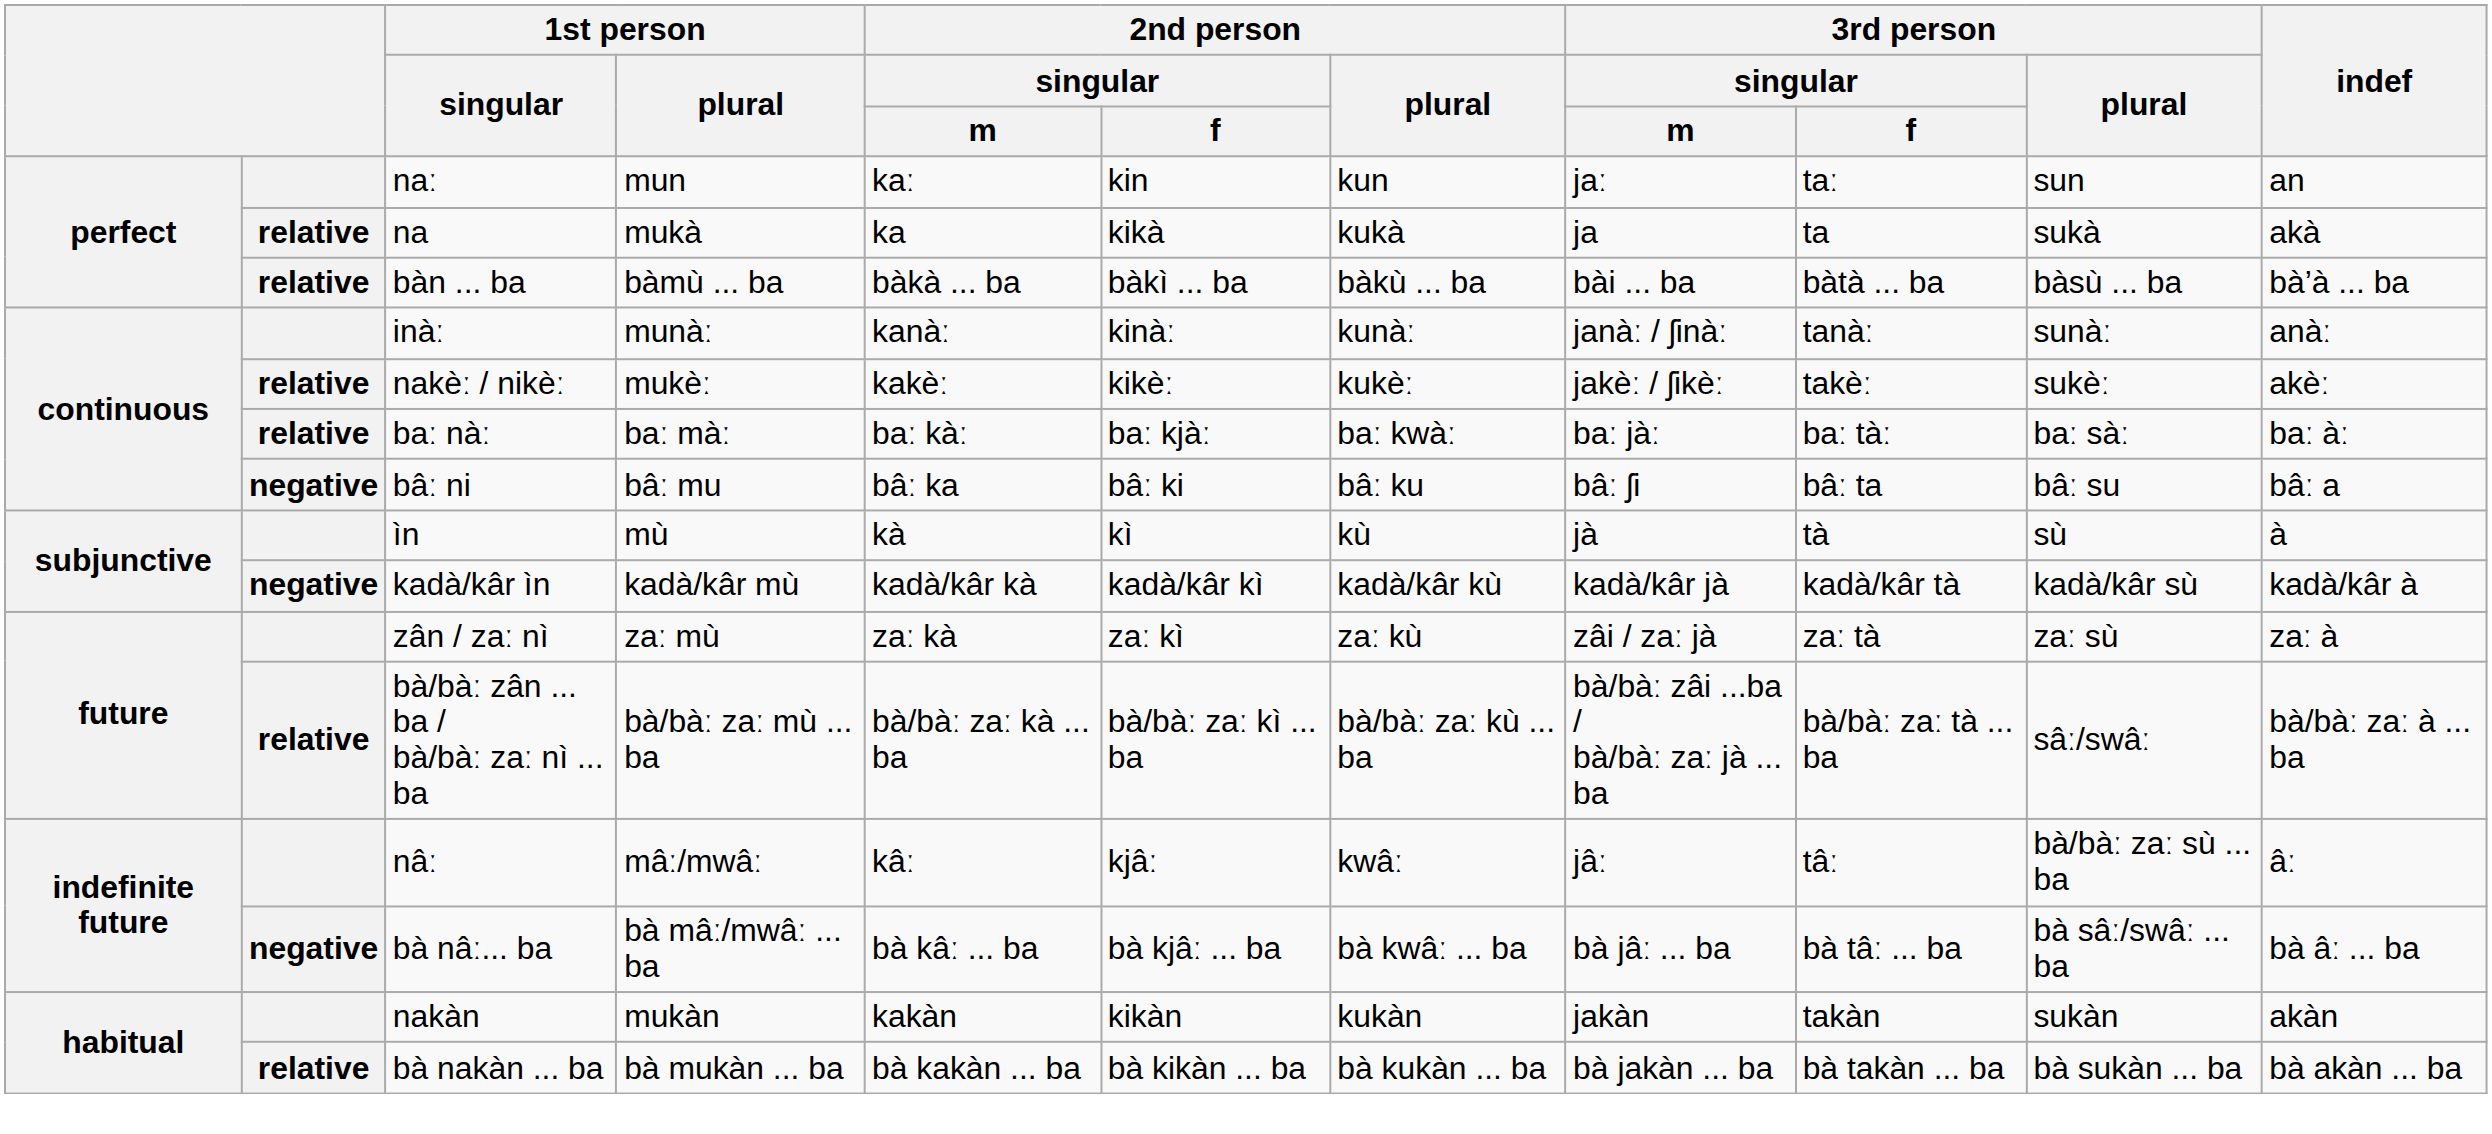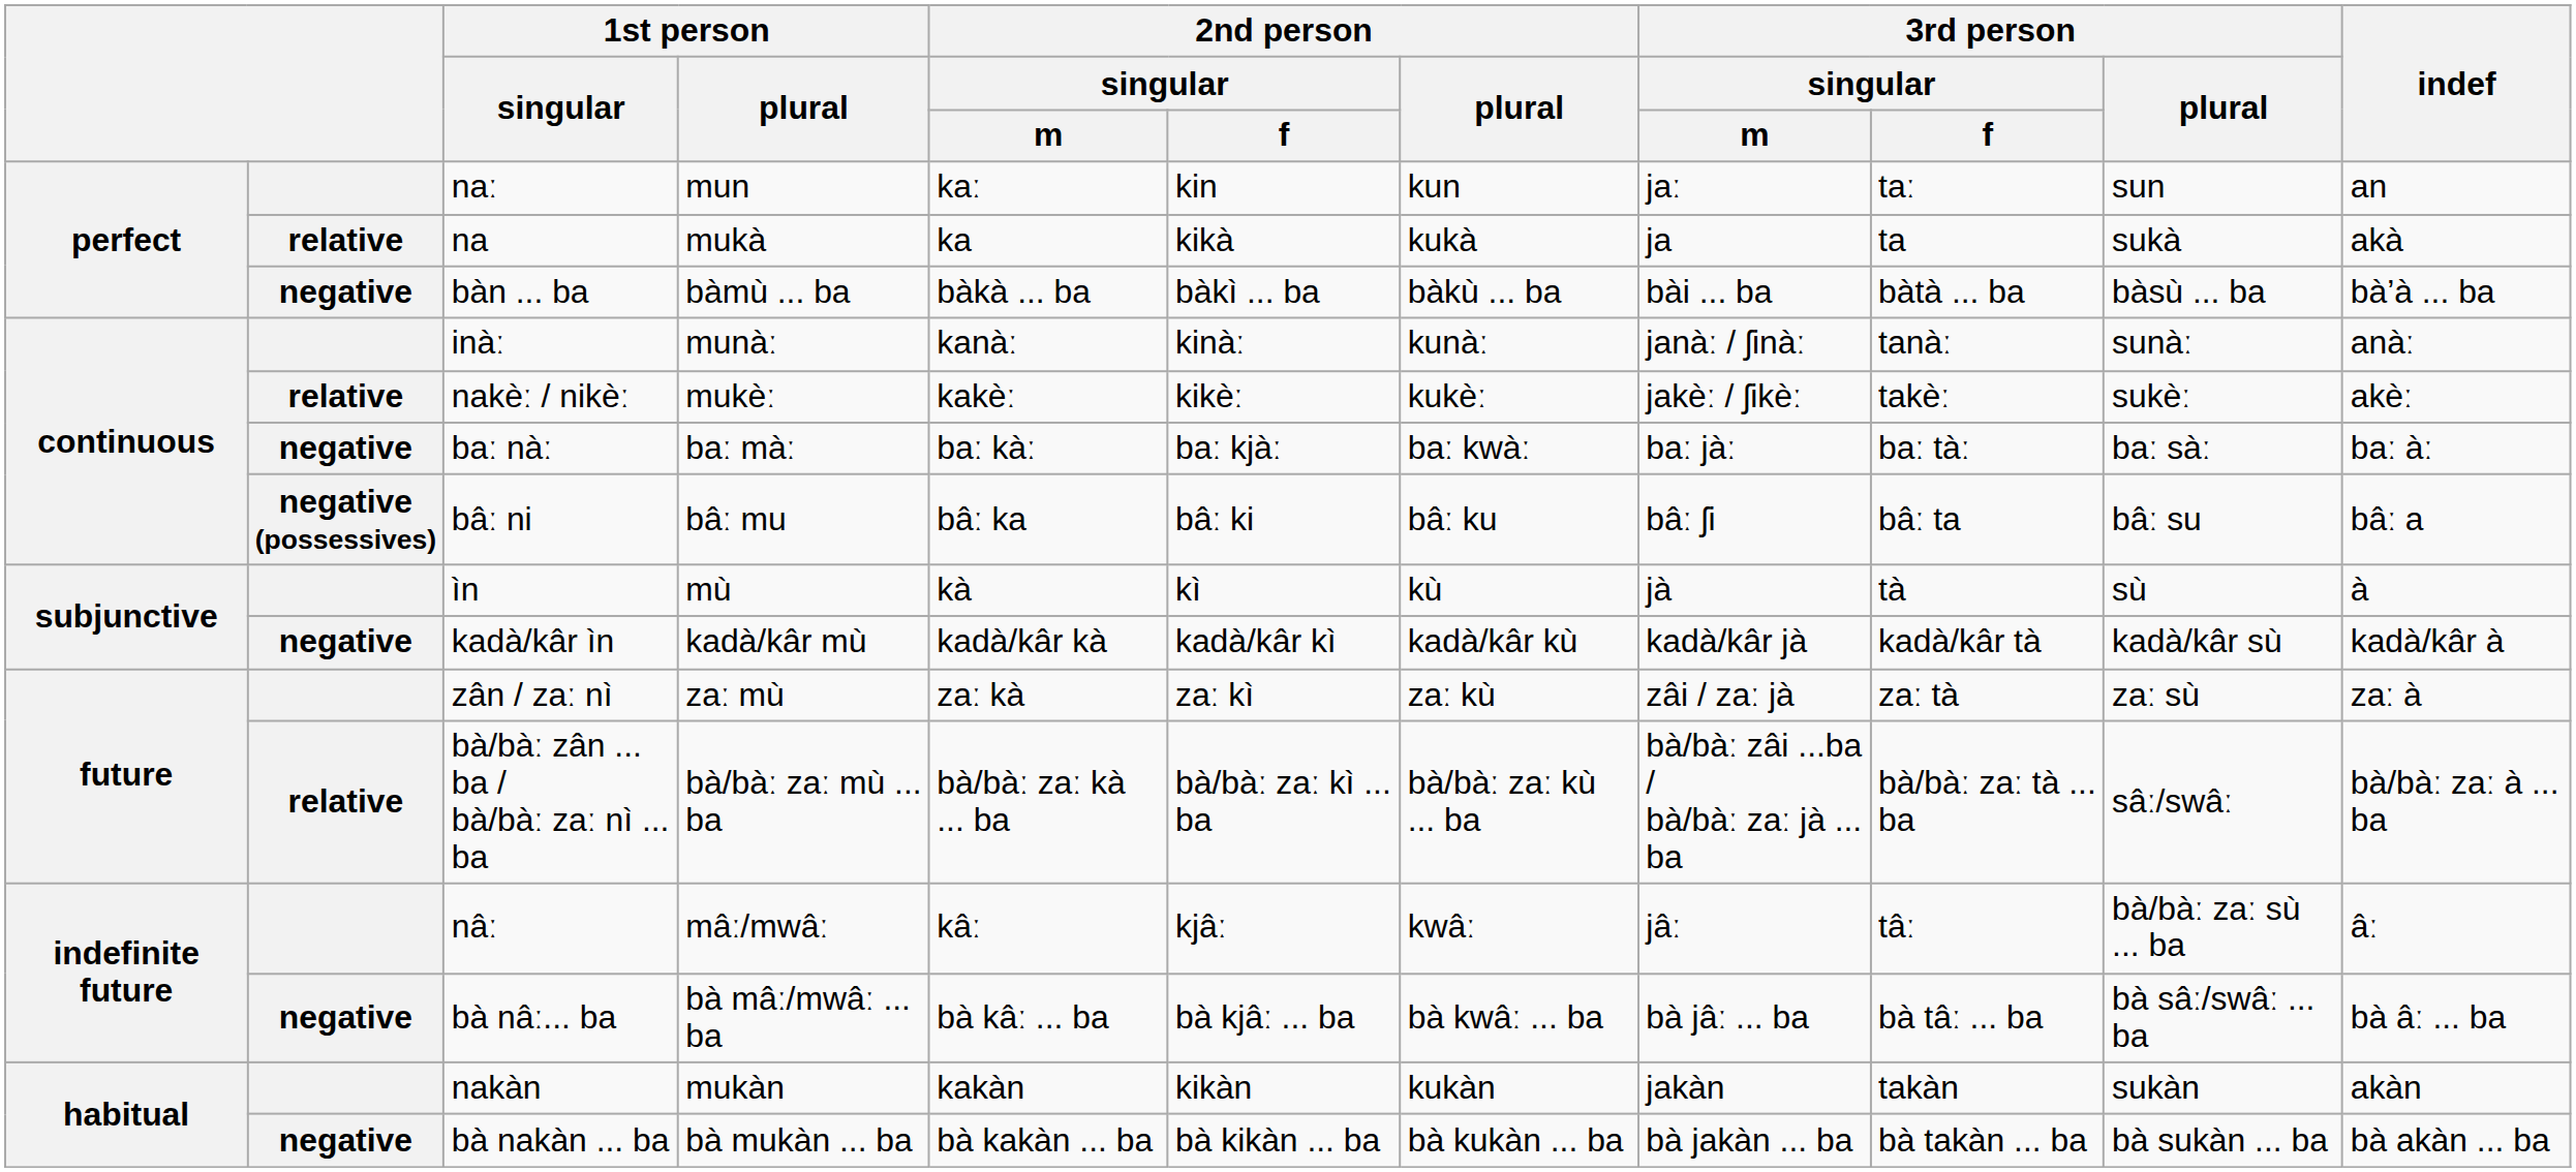bàn ... ba | column 2: relative -> negative
baː nàː | column 2: relative -> negative
bâː ni | column 2: negative -> negative (possessives)
bà nakàn ... ba | column 2: relative -> negative
